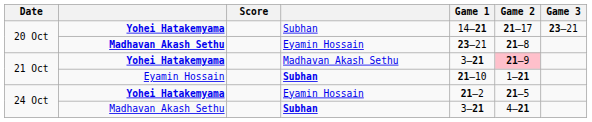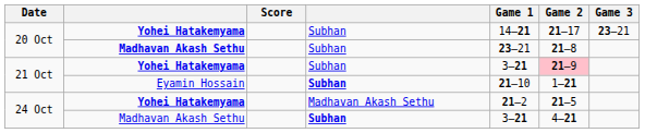20 Oct / Madhavan Akash Sethu | column 4: Eyamin Hossain -> Subhan
21 Oct / Yohei Hatakemyama | column 4: Madhavan Akash Sethu -> Subhan
24 Oct / Yohei Hatakemyama | column 4: Eyamin Hossain -> Madhavan Akash Sethu
